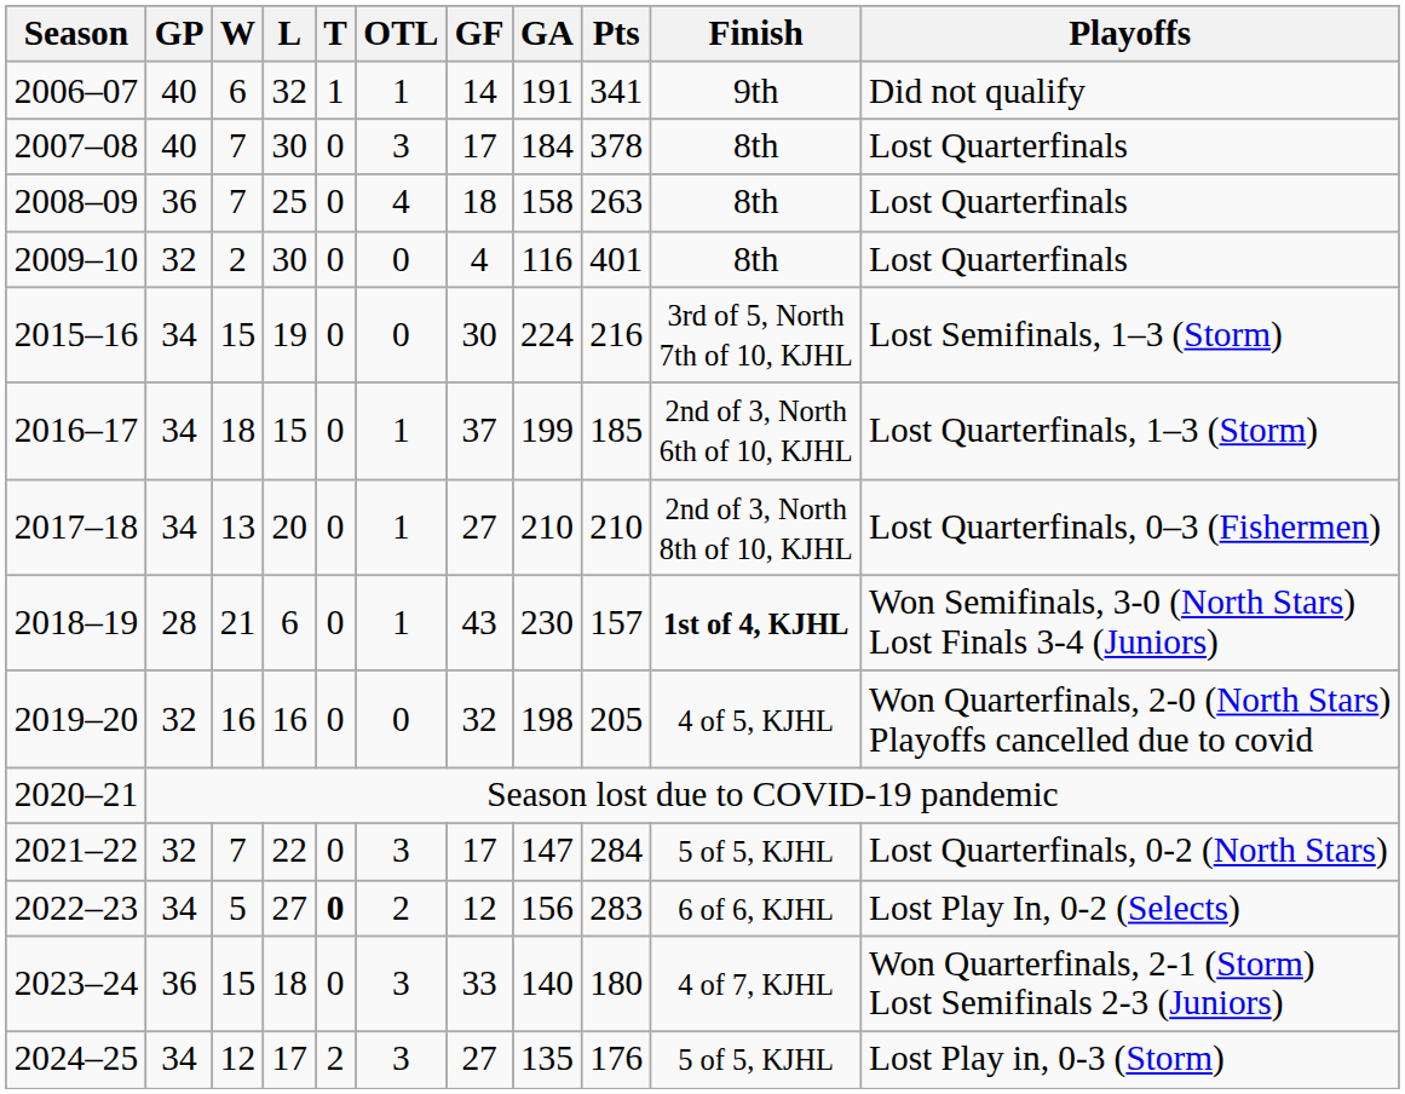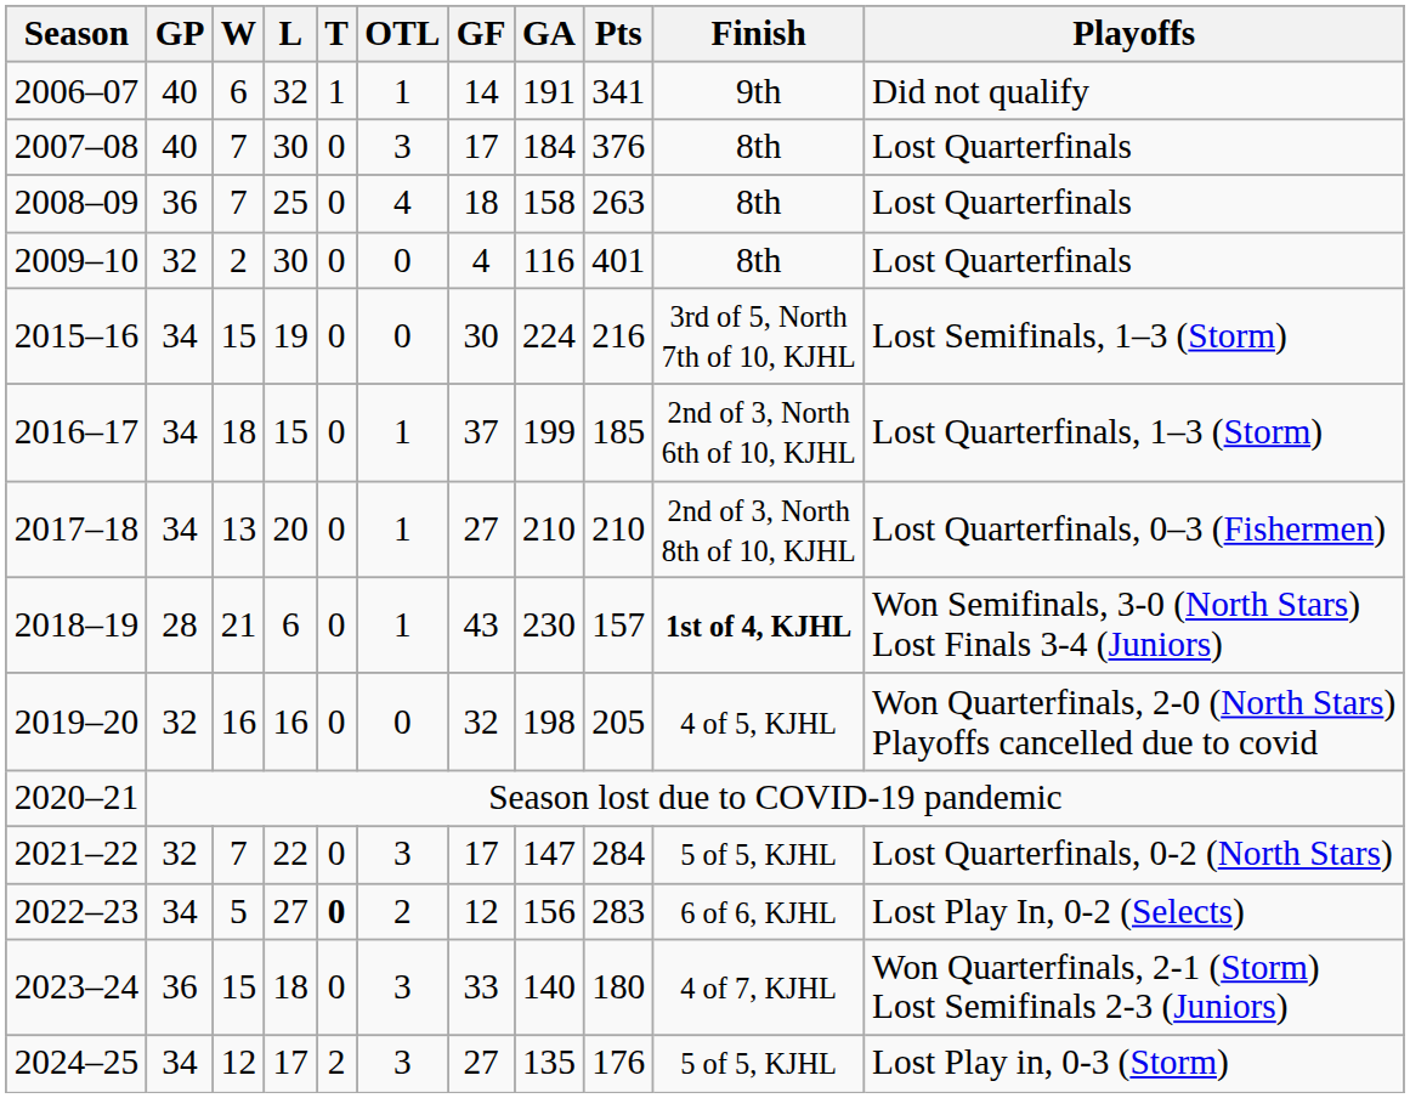2007–08 | Pts: 378 -> 376
